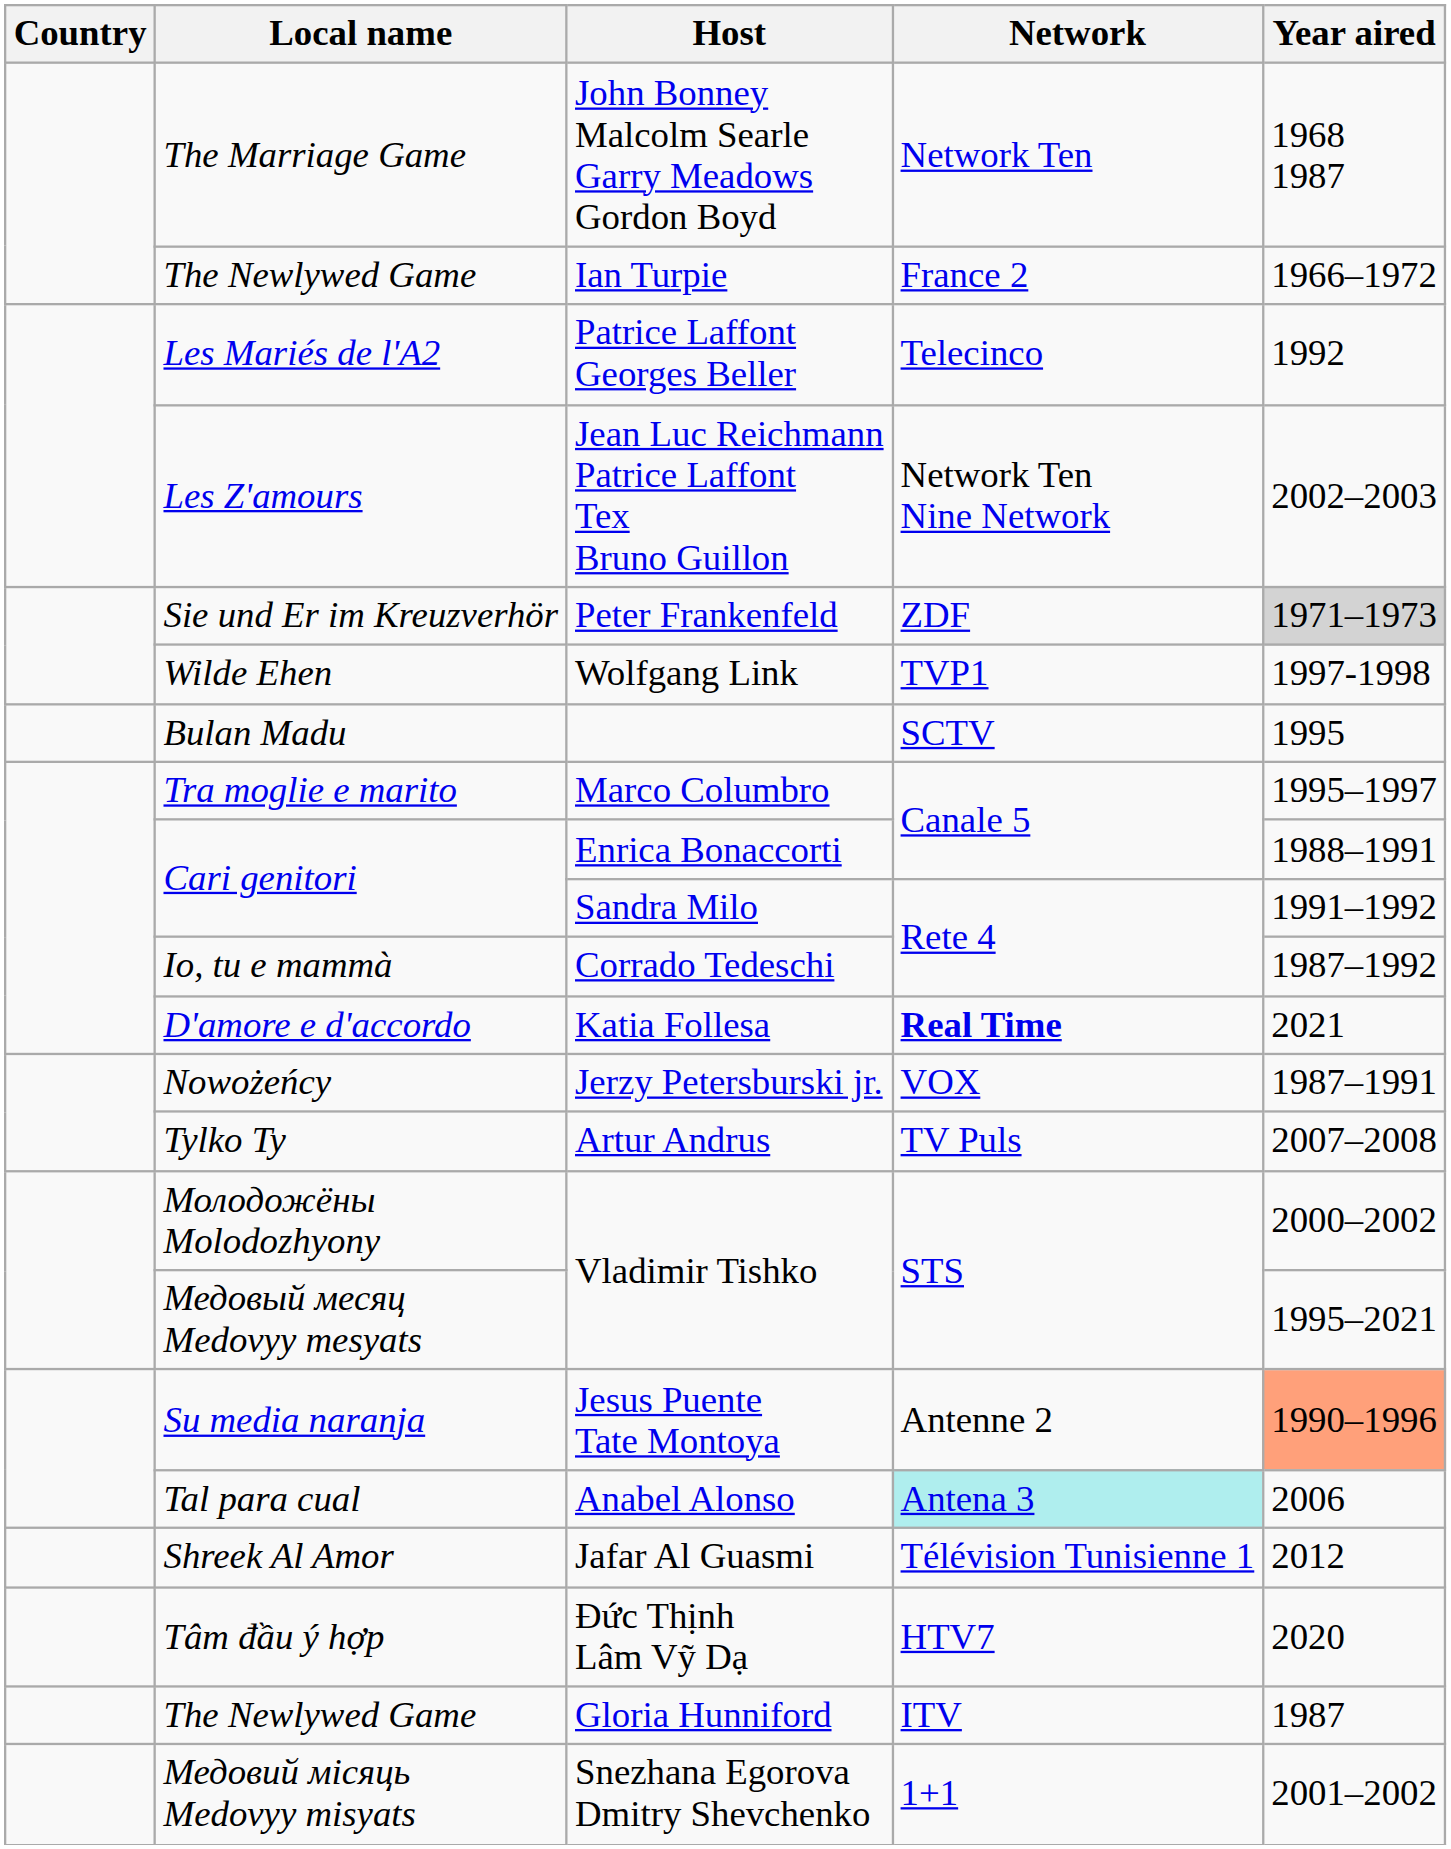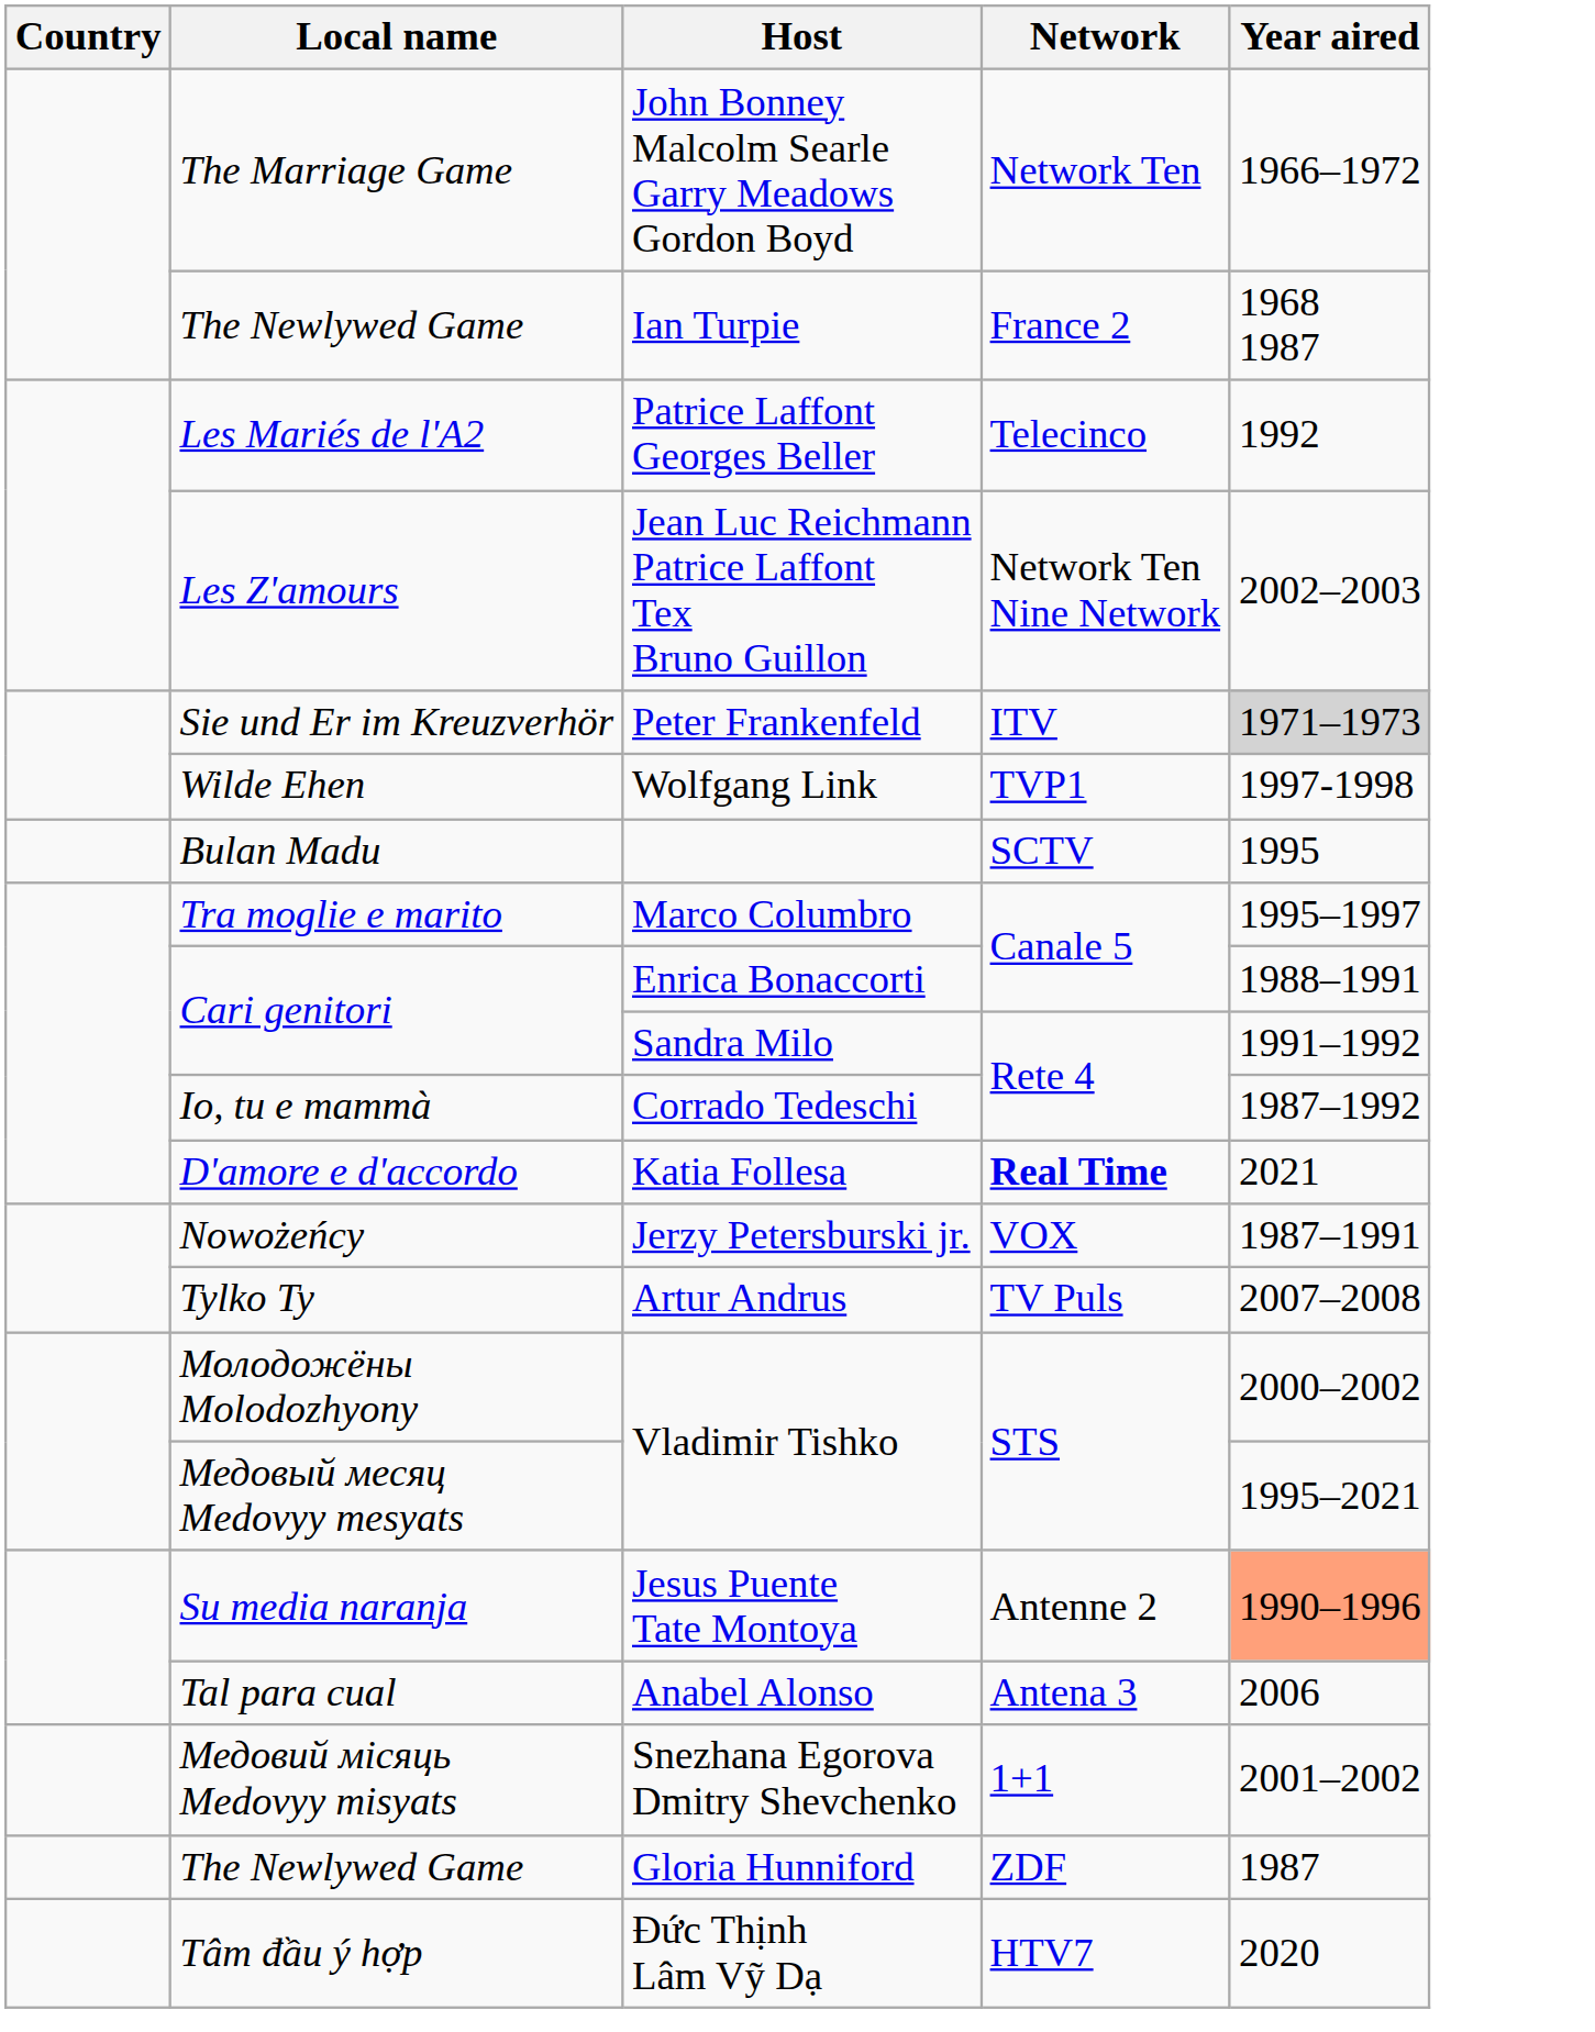John Bonney Malcolm Searle Garry Meadows Gordon Boyd | Year aired: 1968 1987 -> 1966–1972
Ian Turpie | Year aired: 1966–1972 -> 1968 1987
Peter Frankenfeld | Network: ZDF -> ITV
Anabel Alonso | Network: paleturquoise background -> no background
- row: Shreek Al Amor | Jafar Al Guasmi | Télévision Tunisienne 1 | 2012
rows swapped: Snezhana Egorova Dmitry Shevchenko <-> Đức Thịnh Lâm Vỹ Dạ
Gloria Hunniford | Network: ITV -> ZDF
